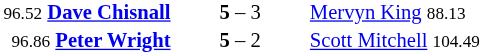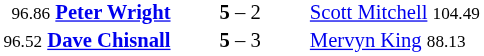rows swapped: 96.52 Dave Chisnall <-> 96.86 Peter Wright
